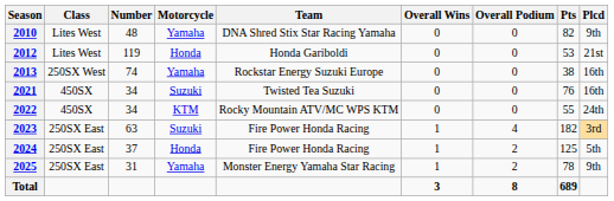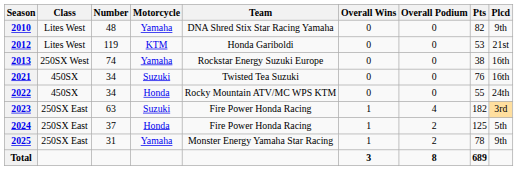2012 | Motorcycle: Honda -> KTM
2022 | Motorcycle: KTM -> Honda
